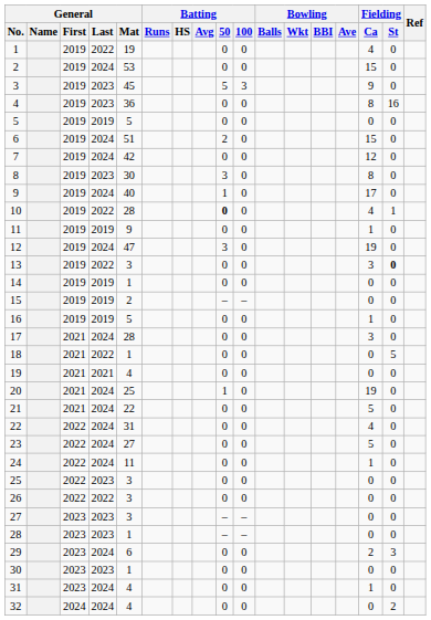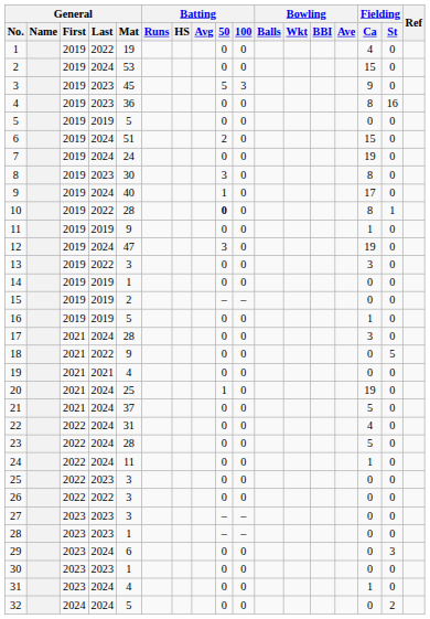7 | General / Mat: 42 -> 24
7 | Fielding / Ca: 12 -> 19
10 | Fielding / Ca: 4 -> 8
13 | Fielding / St: bold -> normal
18 | General / Mat: 1 -> 9
21 | General / Mat: 22 -> 37
23 | General / Mat: 27 -> 28
29 | Fielding / Ca: 2 -> 0
32 | General / Mat: 4 -> 5
